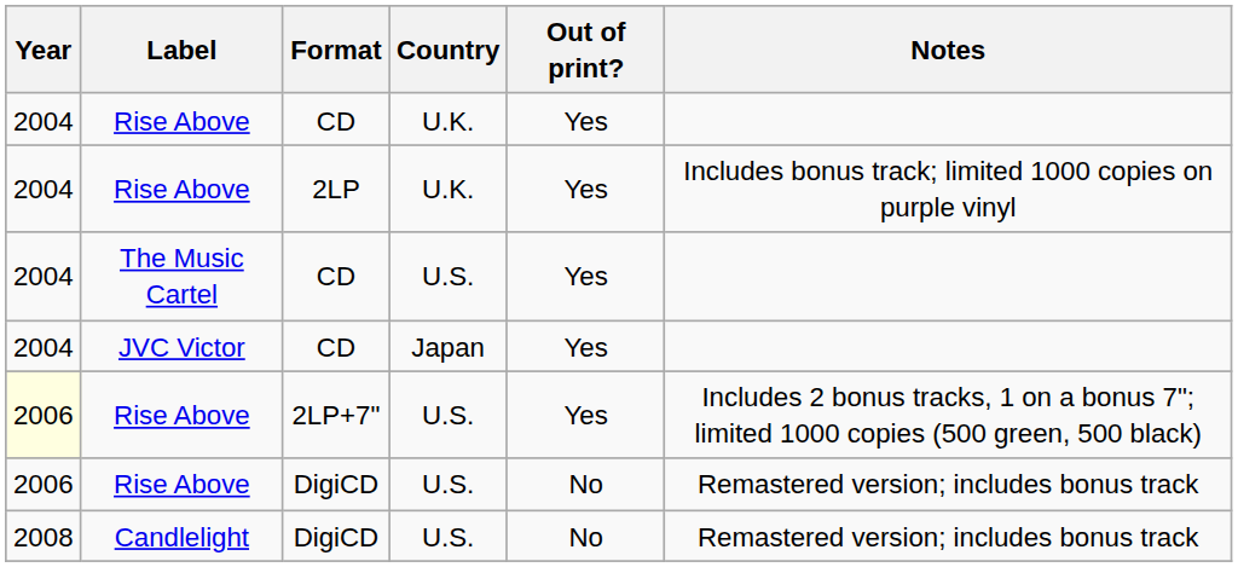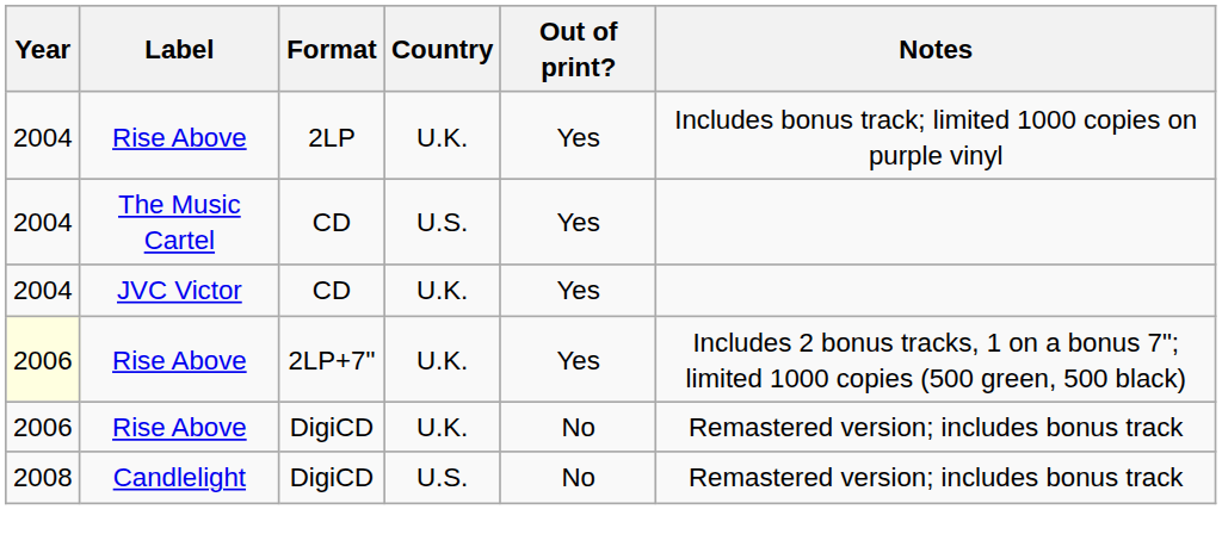- row: 2004 | Rise Above | CD | U.K. | Yes
JVC Victor | Country: Japan -> U.K.
Rise Above / 2LP+7" | Country: U.S. -> U.K.
Rise Above / DigiCD | Country: U.S. -> U.K.
